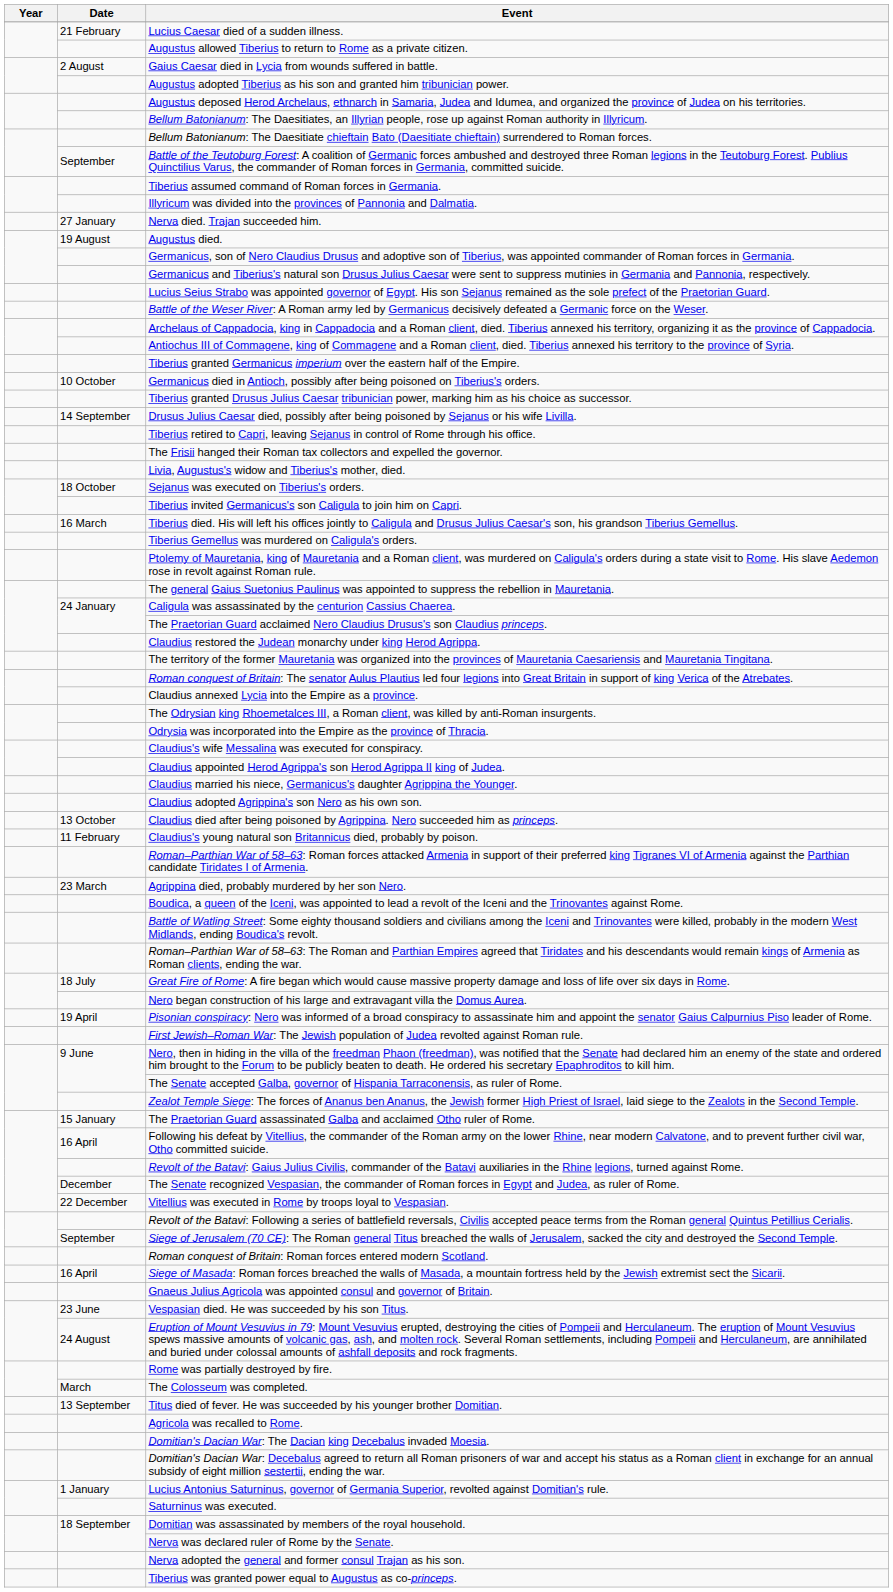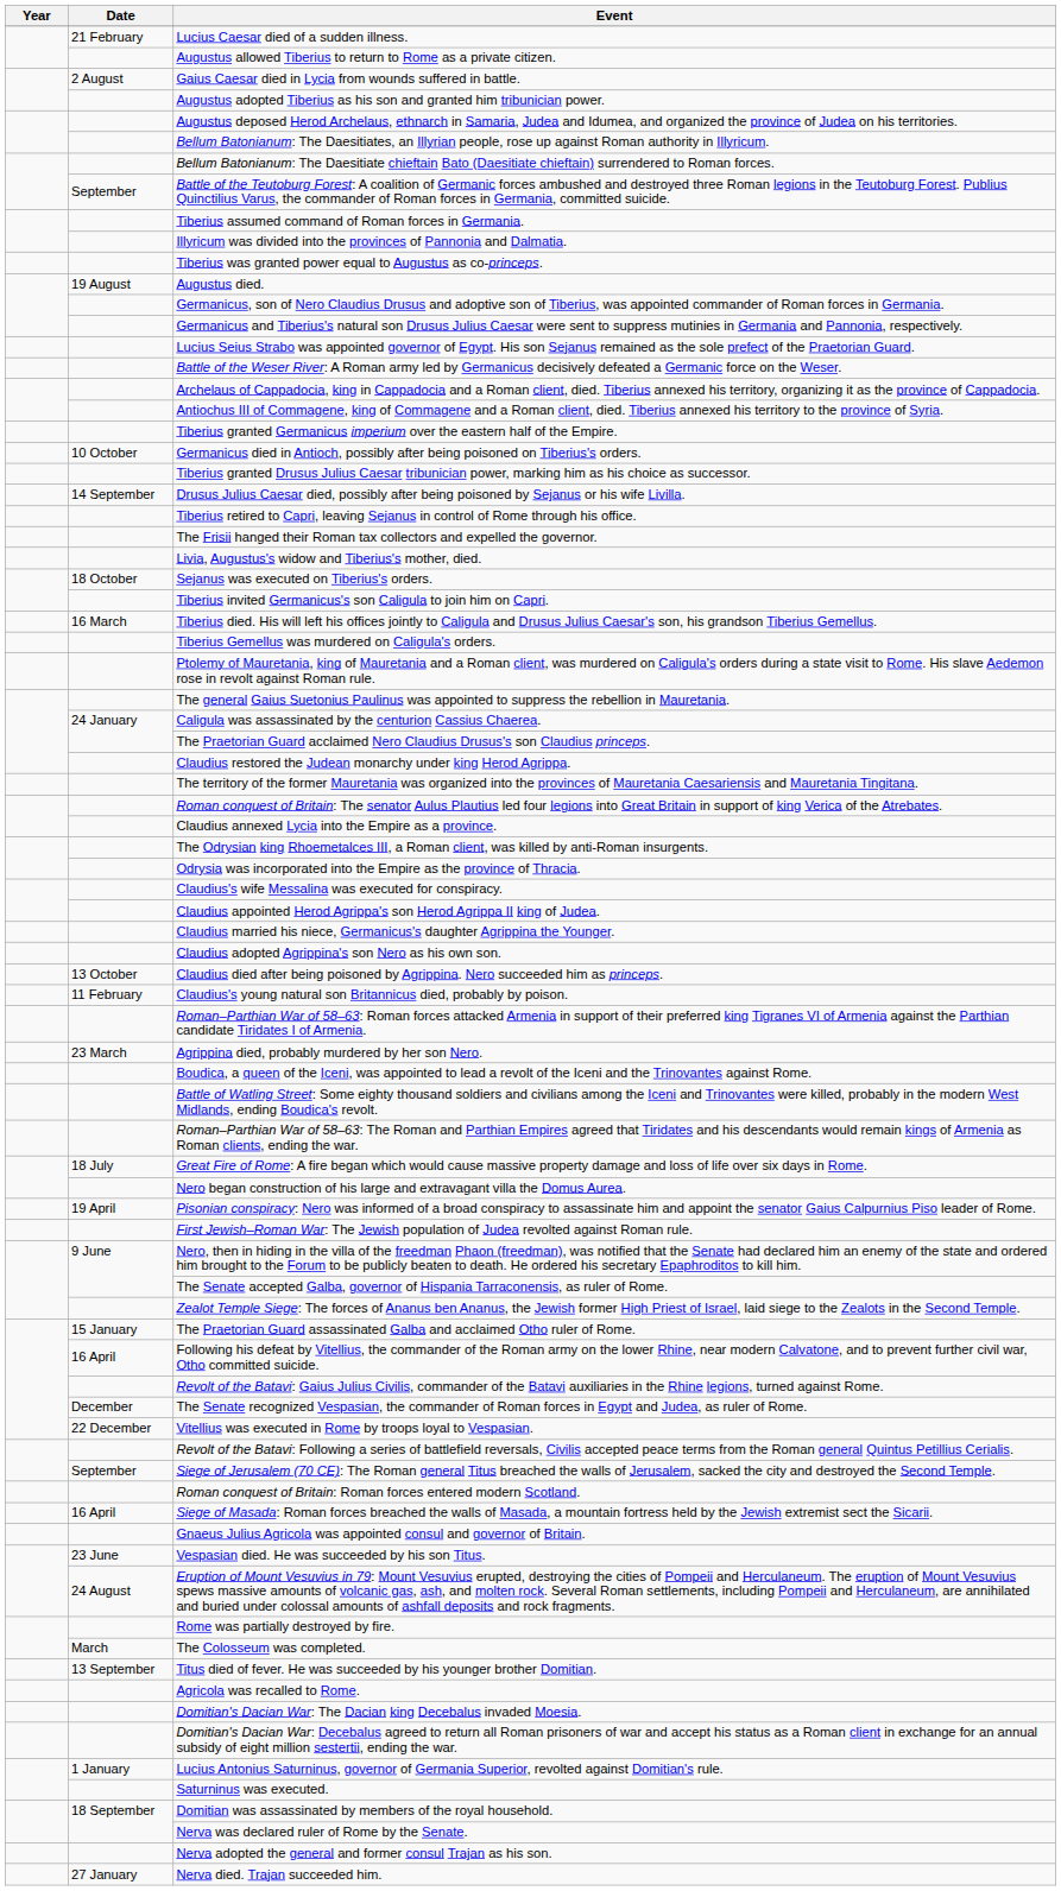rows swapped: Tiberius was granted power equal to Augustus as co-princeps. <-> Nerva died. Trajan succeeded him.
